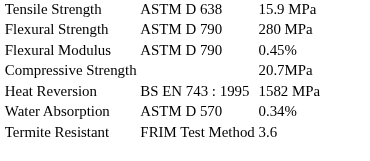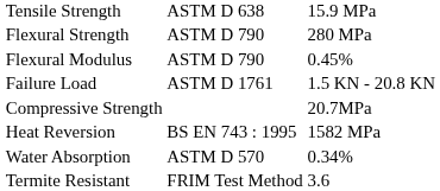+ row: Failure Load | ASTM D 1761 | 1.5 KN - 20.8 KN
